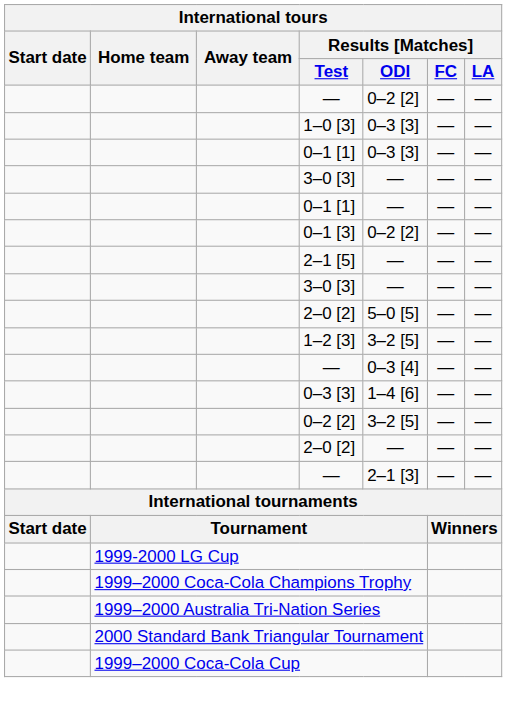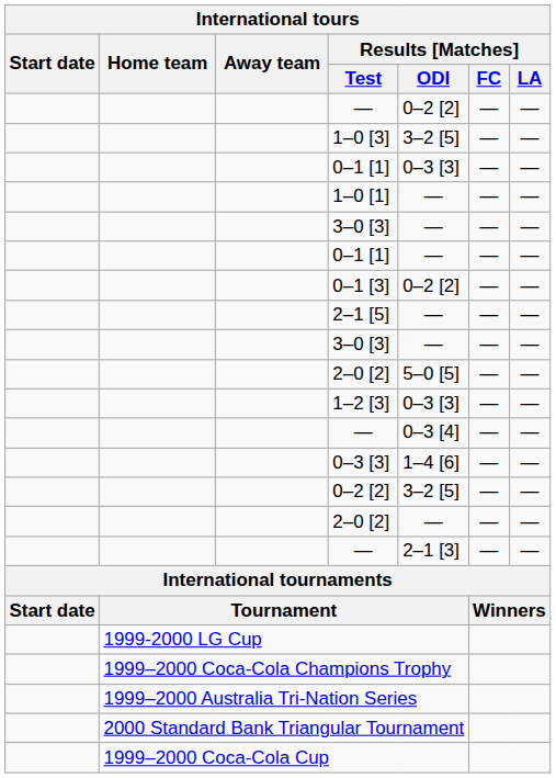1–0 [3] | Results [Matches] / ODI: 0–3 [3] -> 3–2 [5]
+ row: 1–0 [1] | — | — | —
1–2 [3] | Results [Matches] / ODI: 3–2 [5] -> 0–3 [3]
